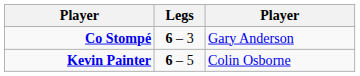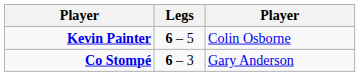rows swapped: Co Stompé <-> Kevin Painter
